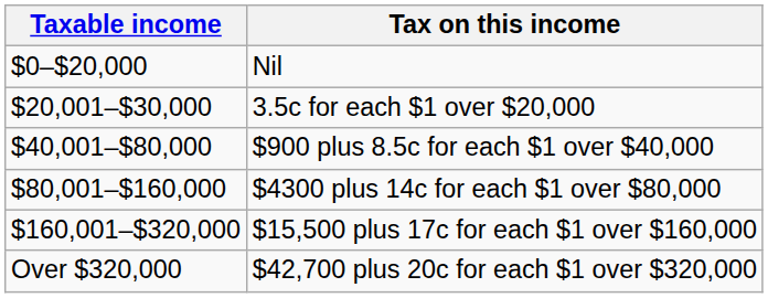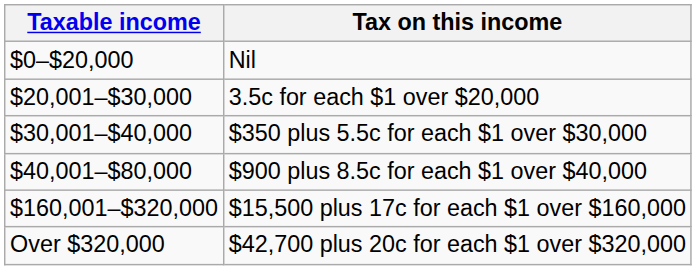+ row: $30,001–$40,000 | $350 plus 5.5c for each $1 over $30,000
- row: $80,001–$160,000 | $4300 plus 14c for each $1 over $80,000
